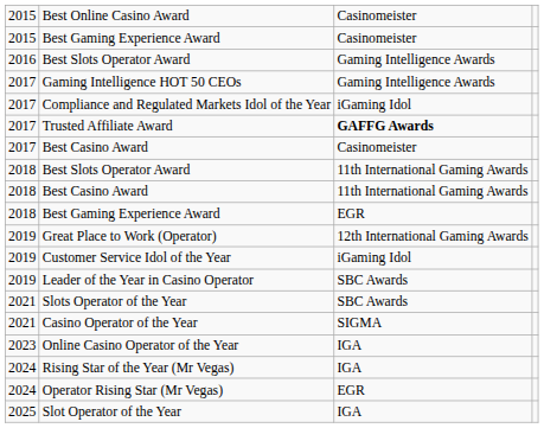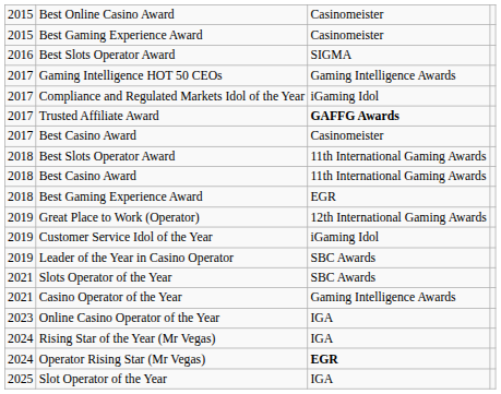2016 / Best Slots Operator Award | column 3: Gaming Intelligence Awards -> SIGMA
Casino Operator of the Year | column 3: SIGMA -> Gaming Intelligence Awards
Operator Rising Star (Mr Vegas) | column 3: normal -> bold
